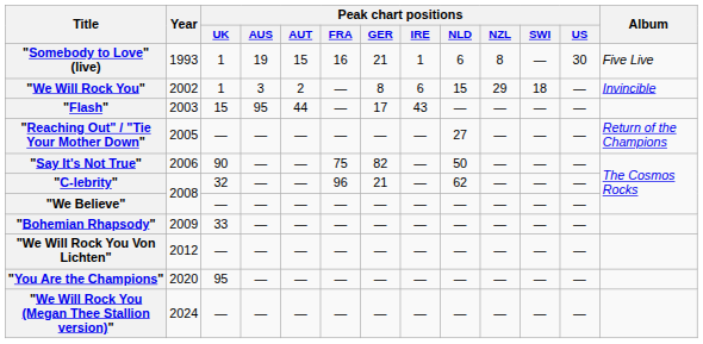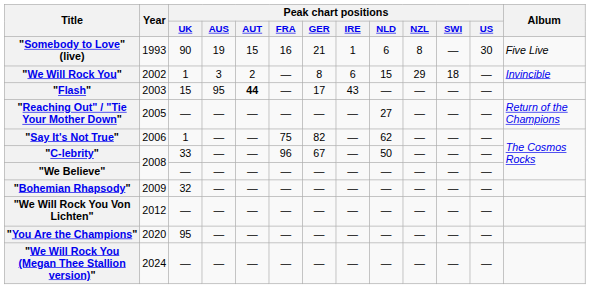"Somebody to Love" (live) | Peak chart positions / UK: 1 -> 90
"Flash" | Peak chart positions / AUT: normal -> bold
"Say It's Not True" | Peak chart positions / UK: 90 -> 1
"Say It's Not True" | Peak chart positions / NLD: 50 -> 62
"C-lebrity" | Peak chart positions / UK: 32 -> 33
"C-lebrity" | Peak chart positions / GER: 21 -> 67
"C-lebrity" | Peak chart positions / NLD: 62 -> 50
"Bohemian Rhapsody" | Peak chart positions / UK: 33 -> 32
